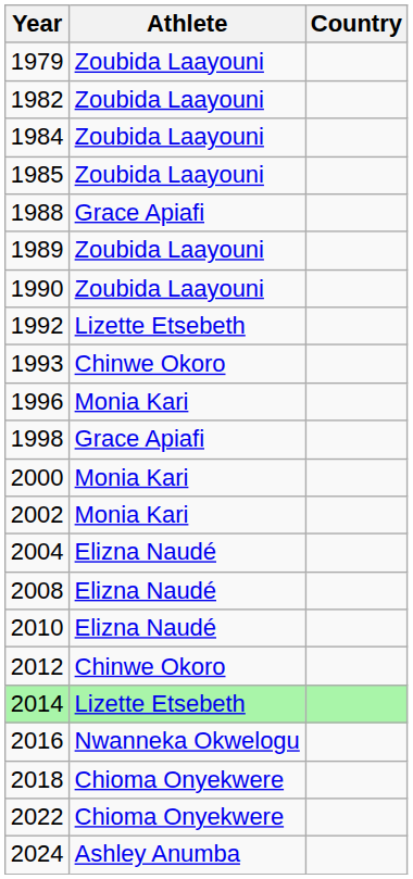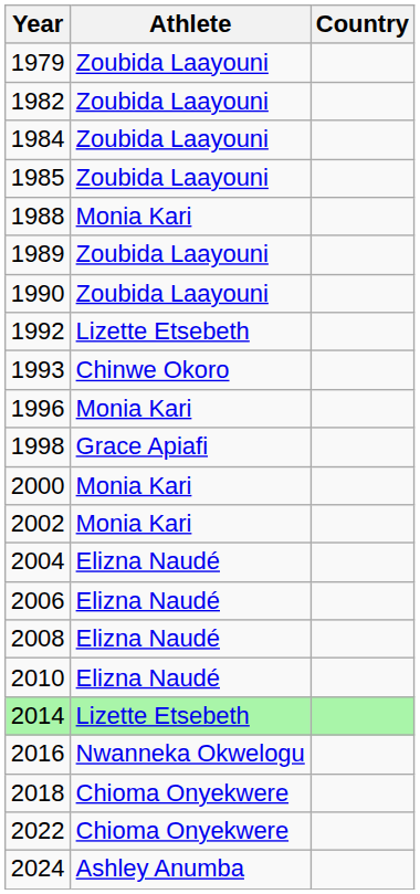1988 | Athlete: Grace Apiafi -> Monia Kari
+ row: 2006 | Elizna Naudé
- row: 2012 | Chinwe Okoro
